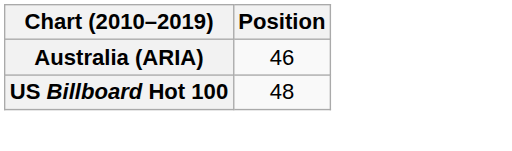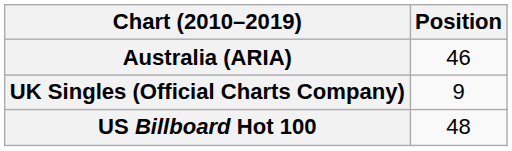+ row: UK Singles (Official Charts Company) | 9
